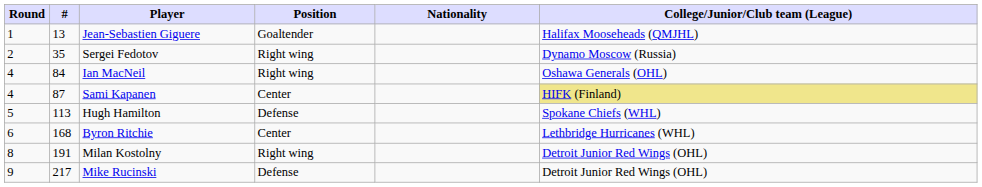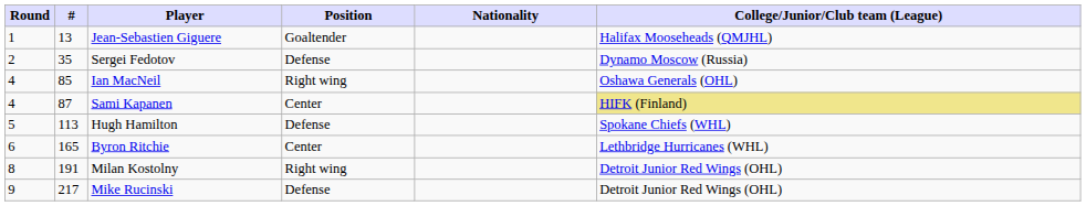Sergei Fedotov | Position: Right wing -> Defense
Ian MacNeil | #: 84 -> 85
Byron Ritchie | #: 168 -> 165
